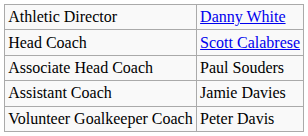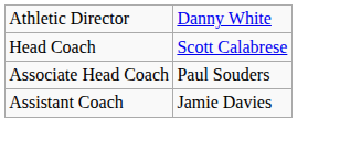- row: Volunteer Goalkeeper Coach | Peter Davis
